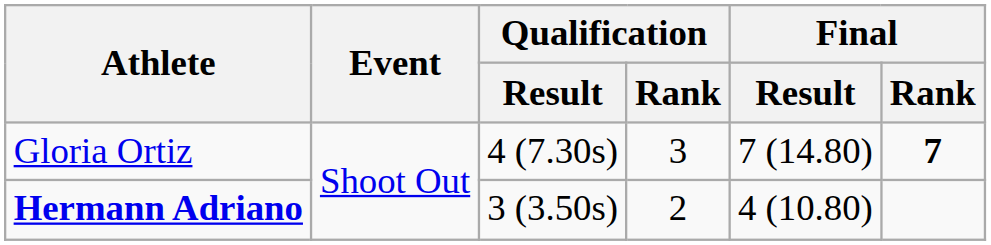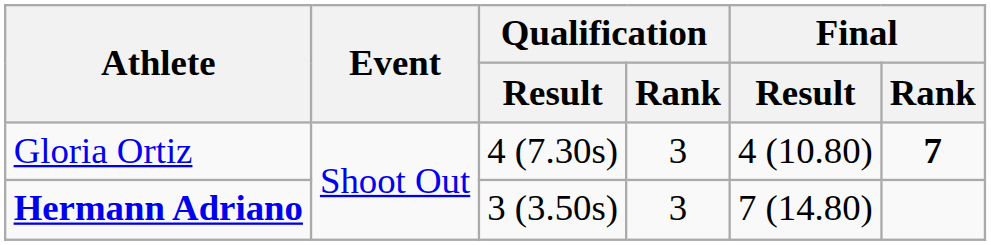Gloria Ortiz | Final / Result: 7 (14.80) -> 4 (10.80)
Hermann Adriano | Qualification / Rank: 2 -> 3
Hermann Adriano | Final / Result: 4 (10.80) -> 7 (14.80)
